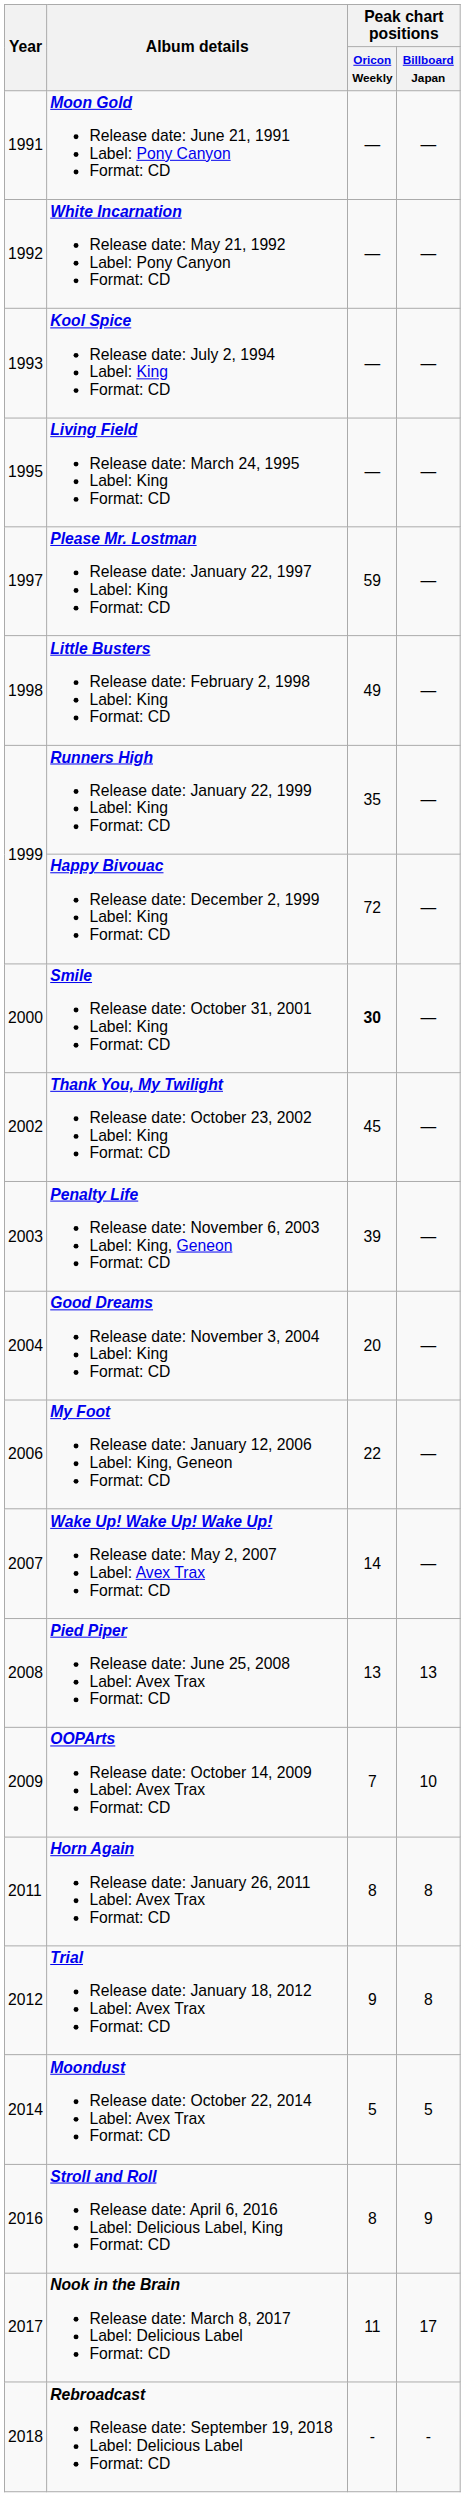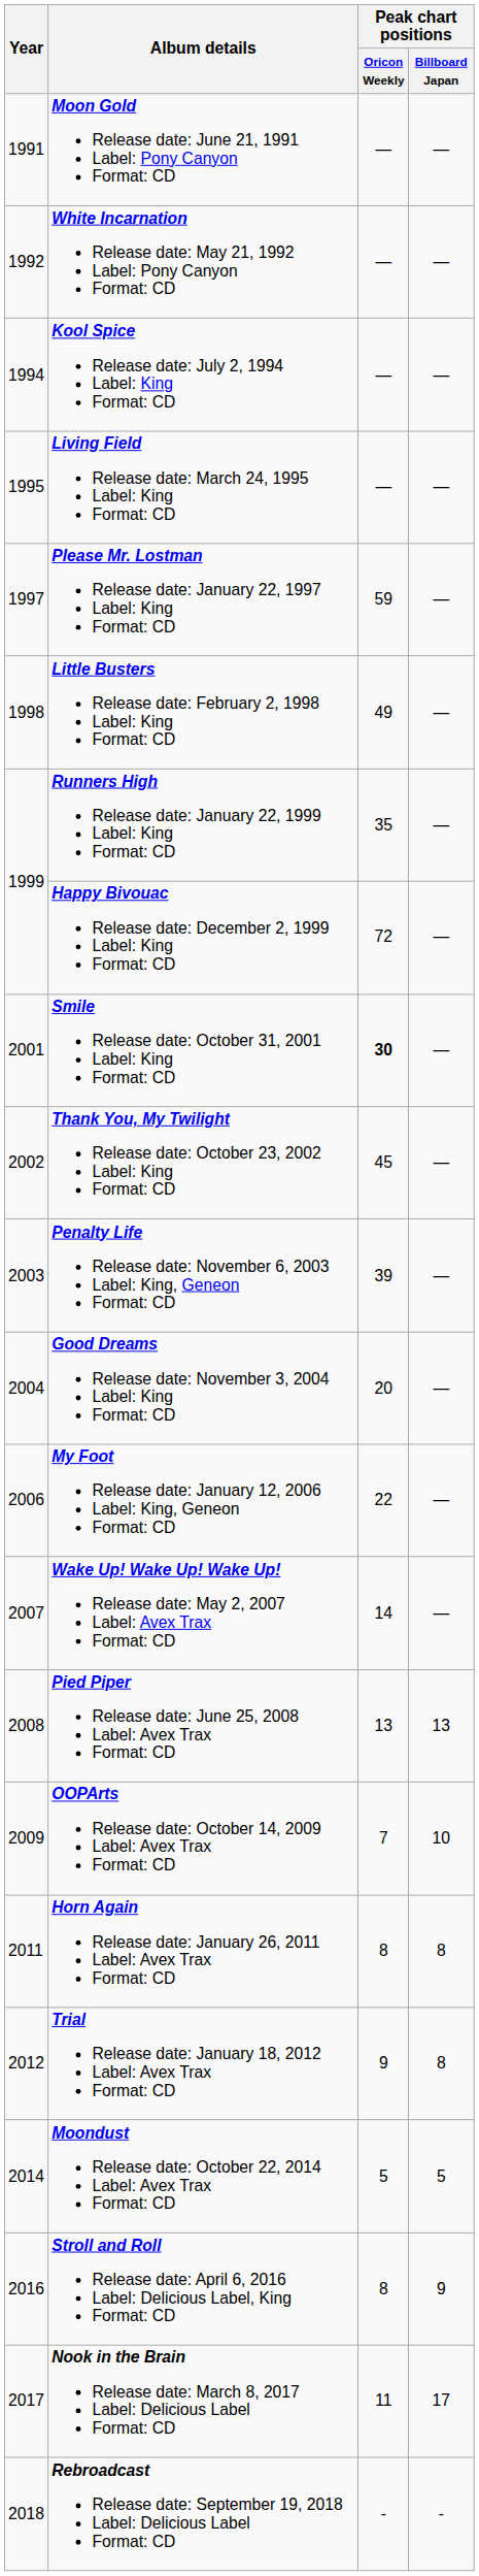Kool Spice Release date: July 2, 1994 Label: King Format: CD | Year: 1993 -> 1994
Smile Release date: October 31, 2001 Label: King Format: CD | Year: 2000 -> 2001
